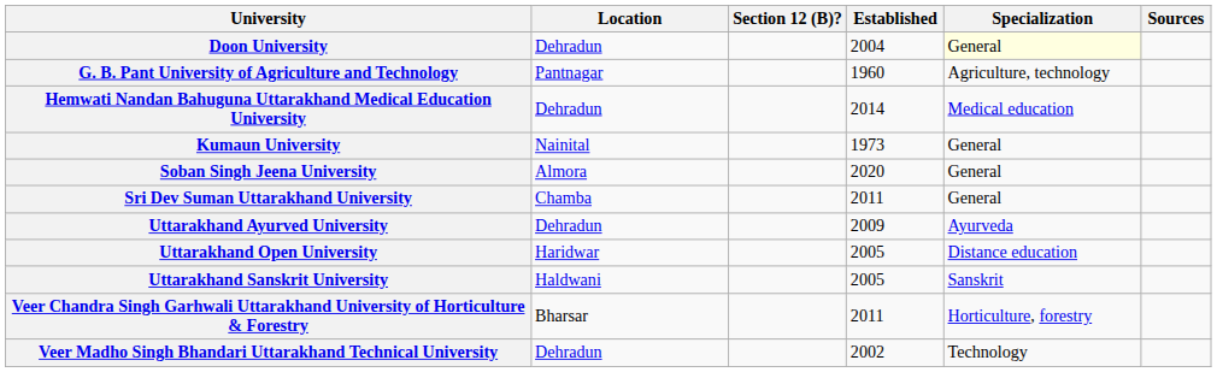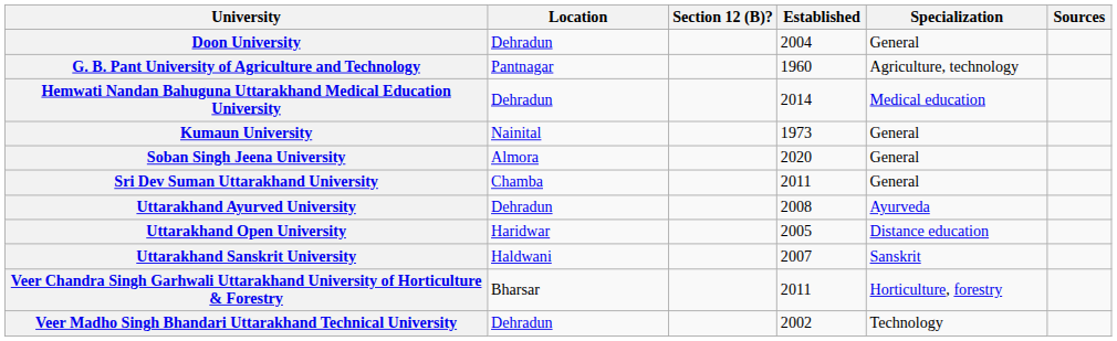Doon University | Specialization: lightyellow background -> no background
Uttarakhand Ayurved University | Established: 2009 -> 2008
Uttarakhand Sanskrit University | Established: 2005 -> 2007
